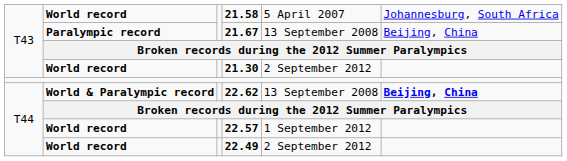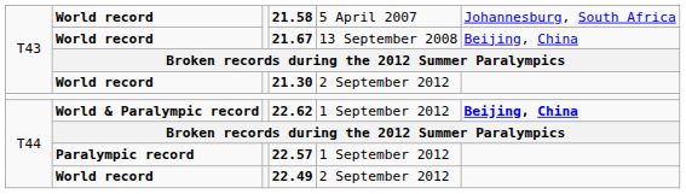21.67 | column 2: Paralympic record -> World record
22.62 | column 5: 13 September 2008 -> 1 September 2012
22.57 | column 2: World record -> Paralympic record
